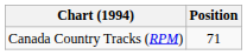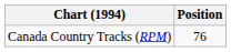Canada Country Tracks (RPM) | Position: 71 -> 76
